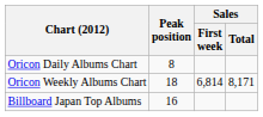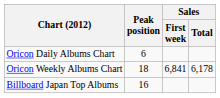Oricon Daily Albums Chart | Peak position: 8 -> 6
Oricon Weekly Albums Chart | Sales / First week: 6,814 -> 6,841
Oricon Weekly Albums Chart | Sales / Total: 8,171 -> 6,178
